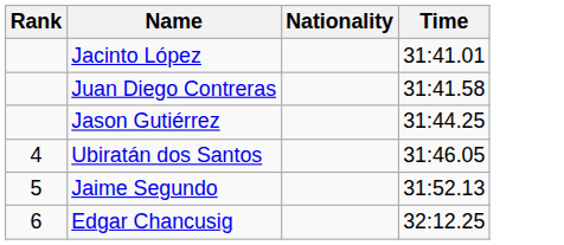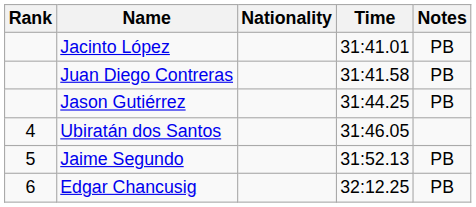+ column: Notes | PB | PB | PB | PB | PB
